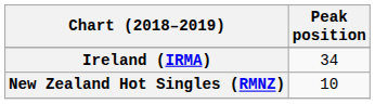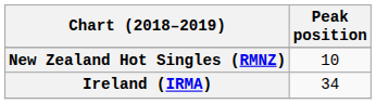rows swapped: Ireland (IRMA) <-> New Zealand Hot Singles (RMNZ)
